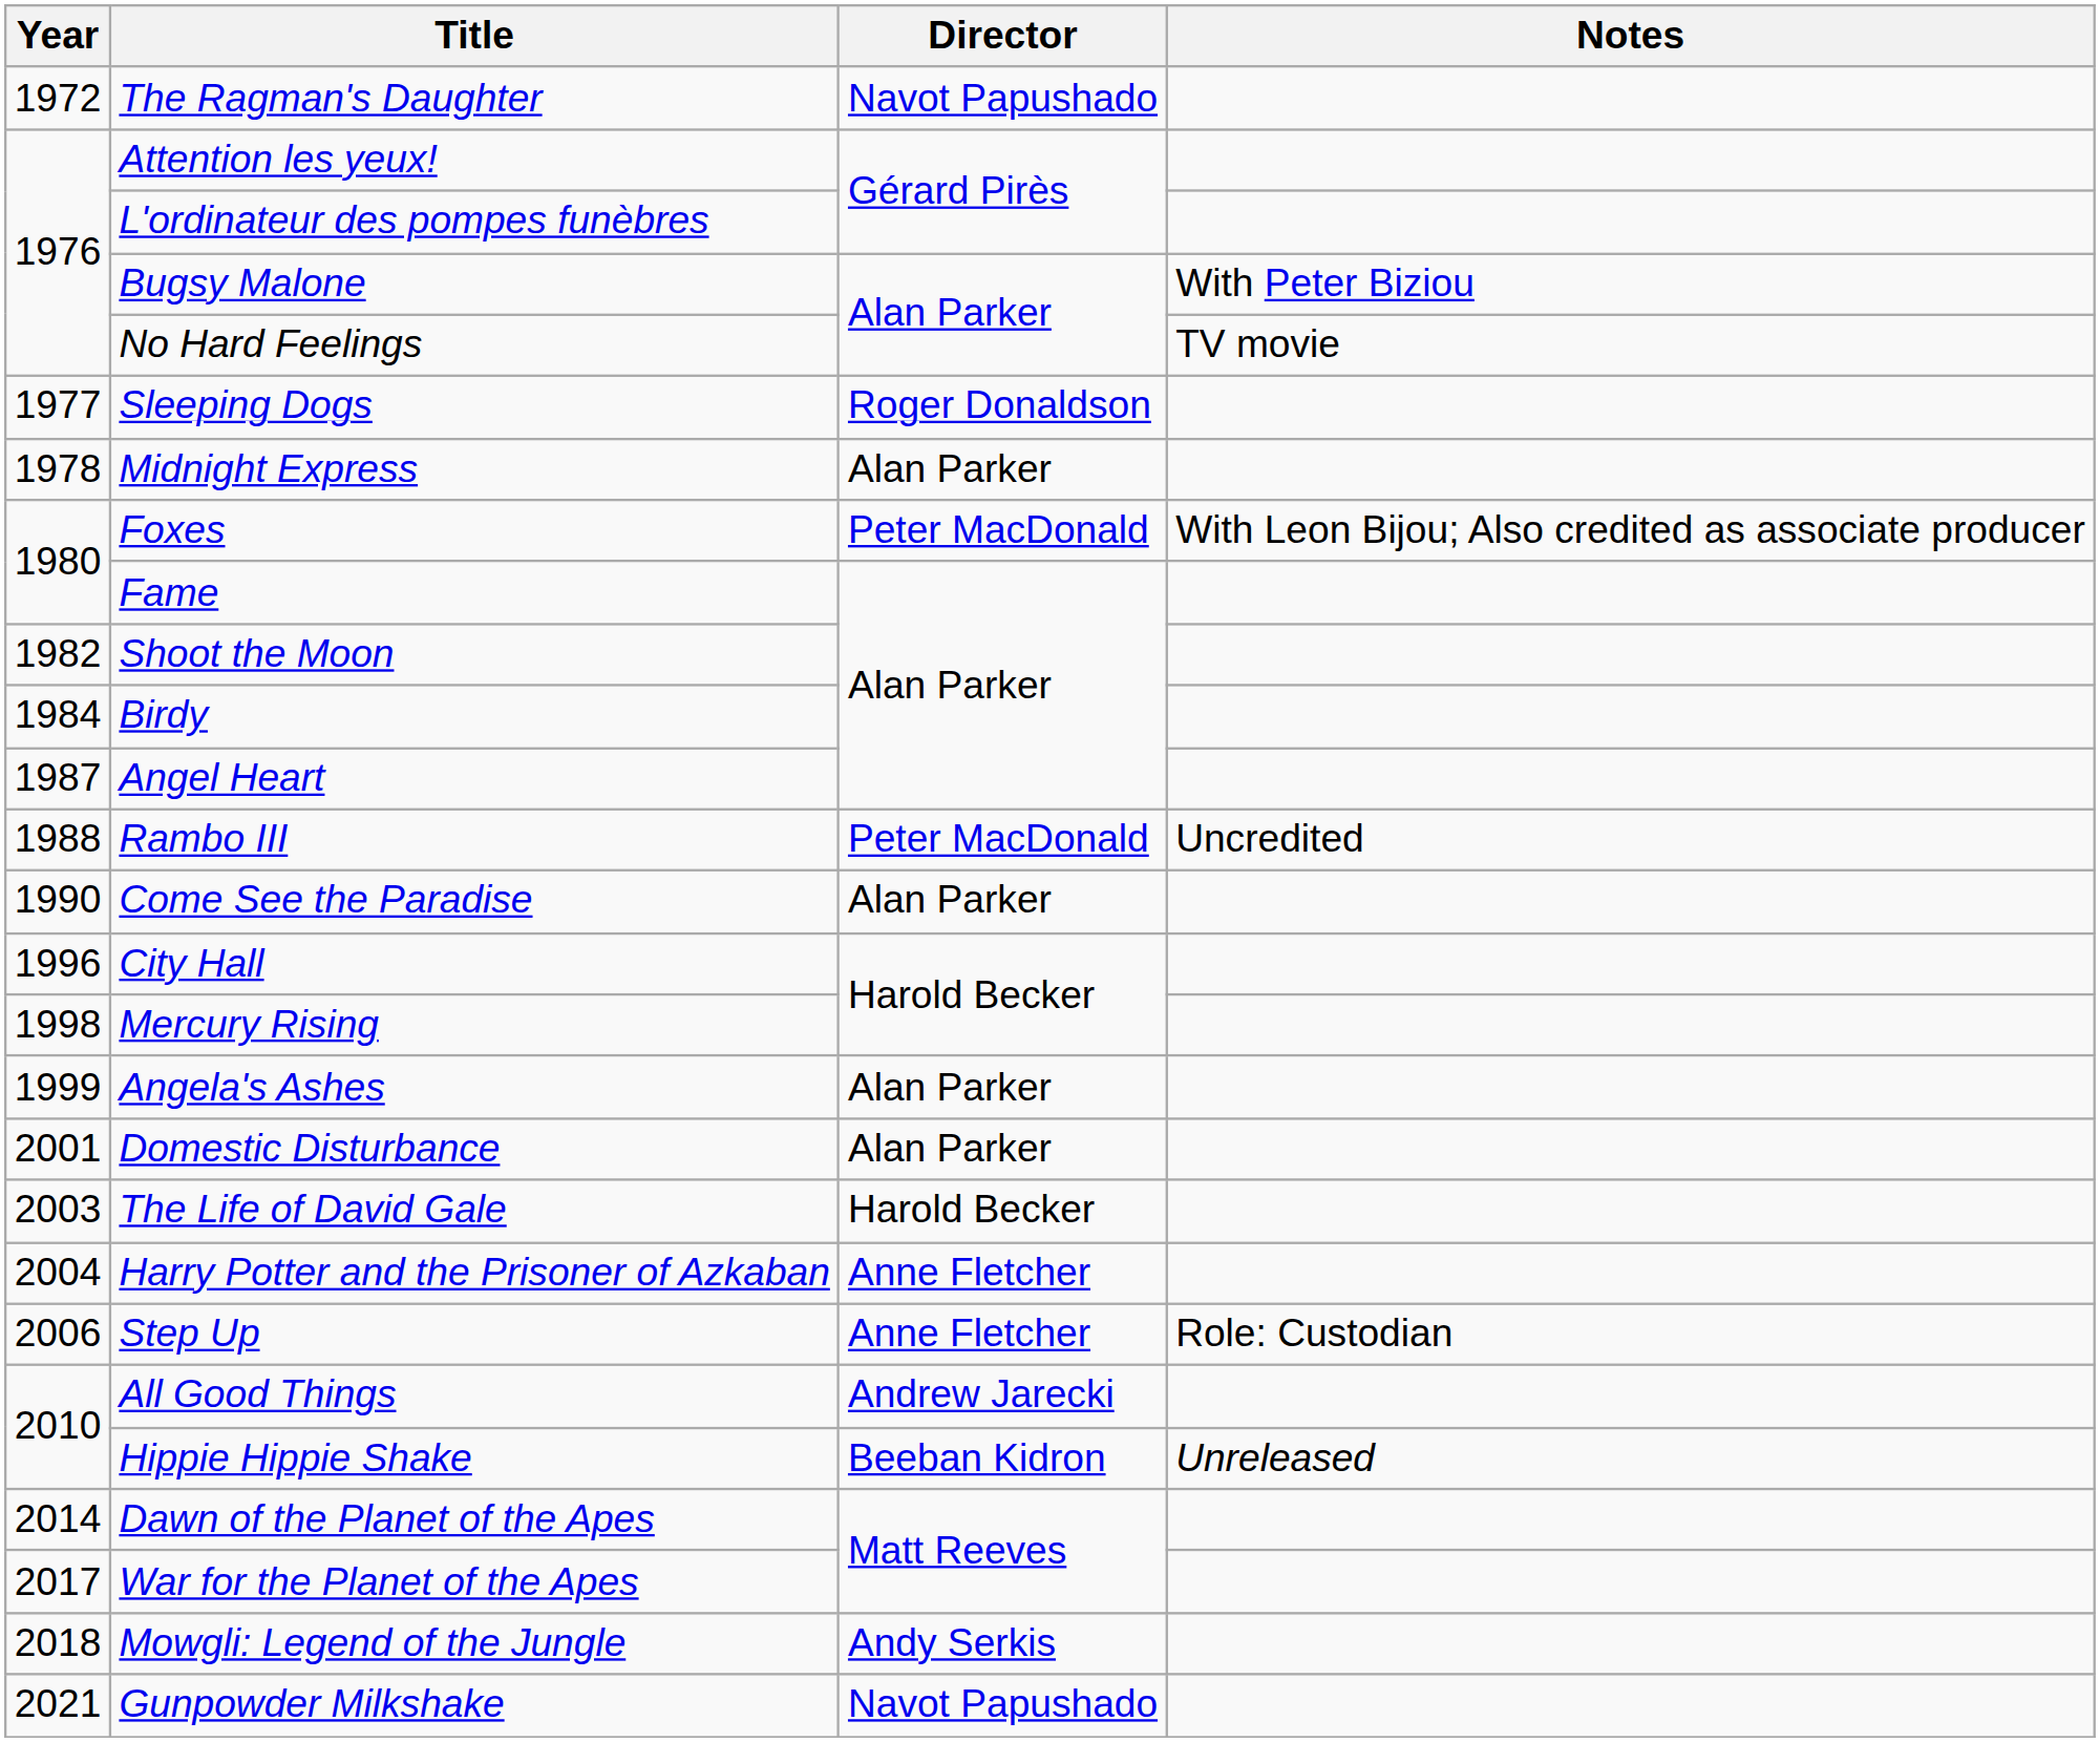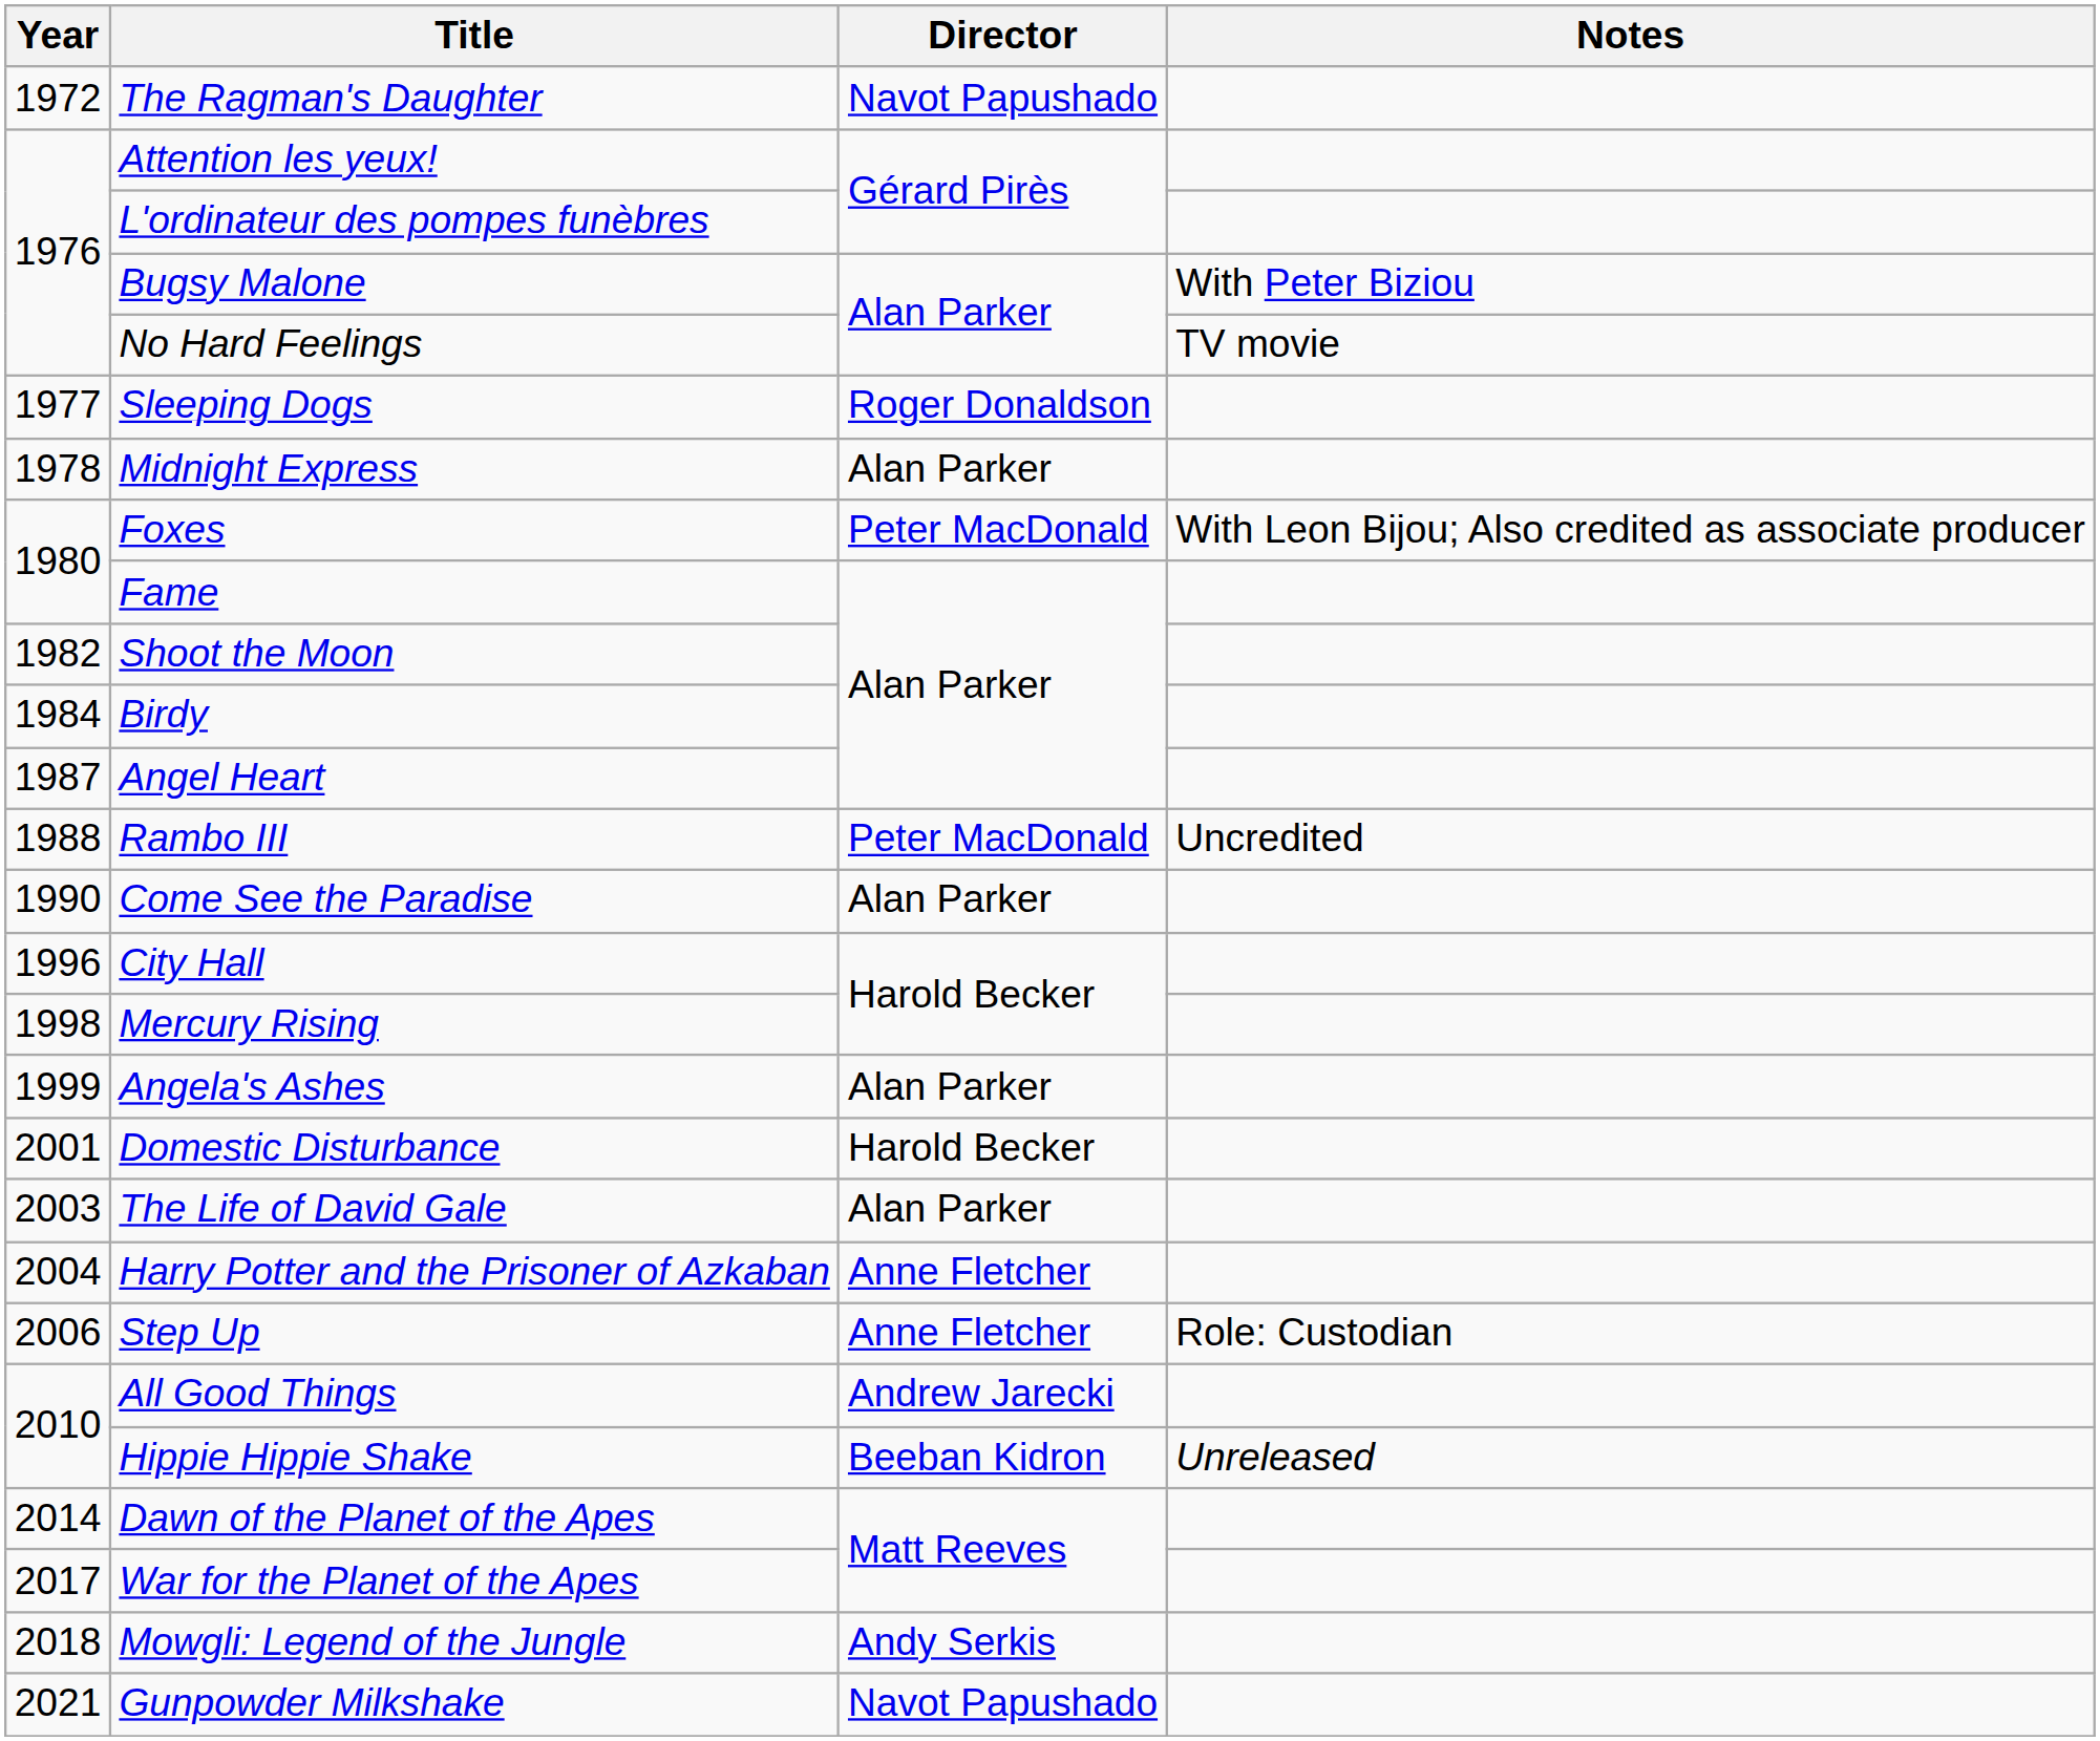Domestic Disturbance | Director: Alan Parker -> Harold Becker
The Life of David Gale | Director: Harold Becker -> Alan Parker
